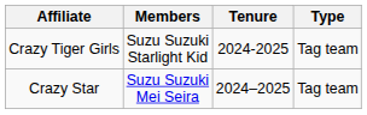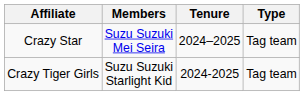rows swapped: Crazy Star <-> Crazy Tiger Girls
